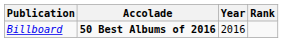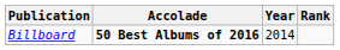Billboard | Year: 2016 -> 2014
